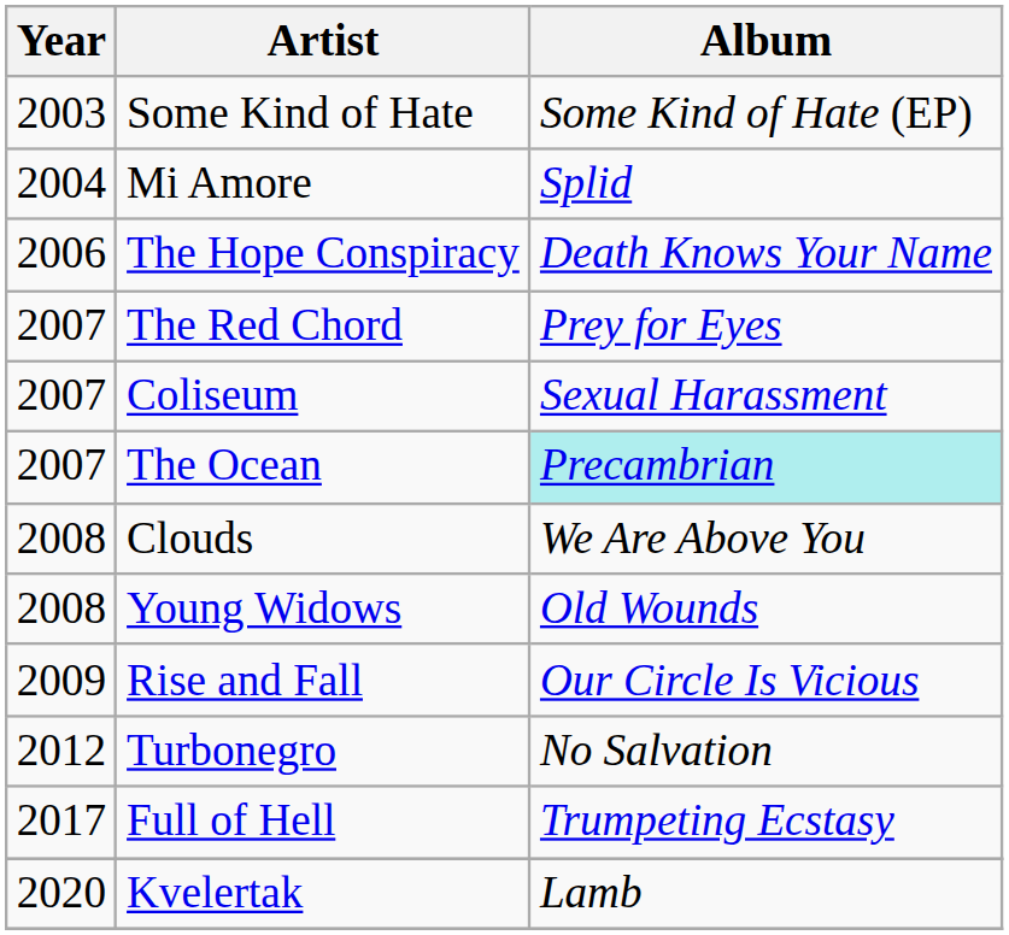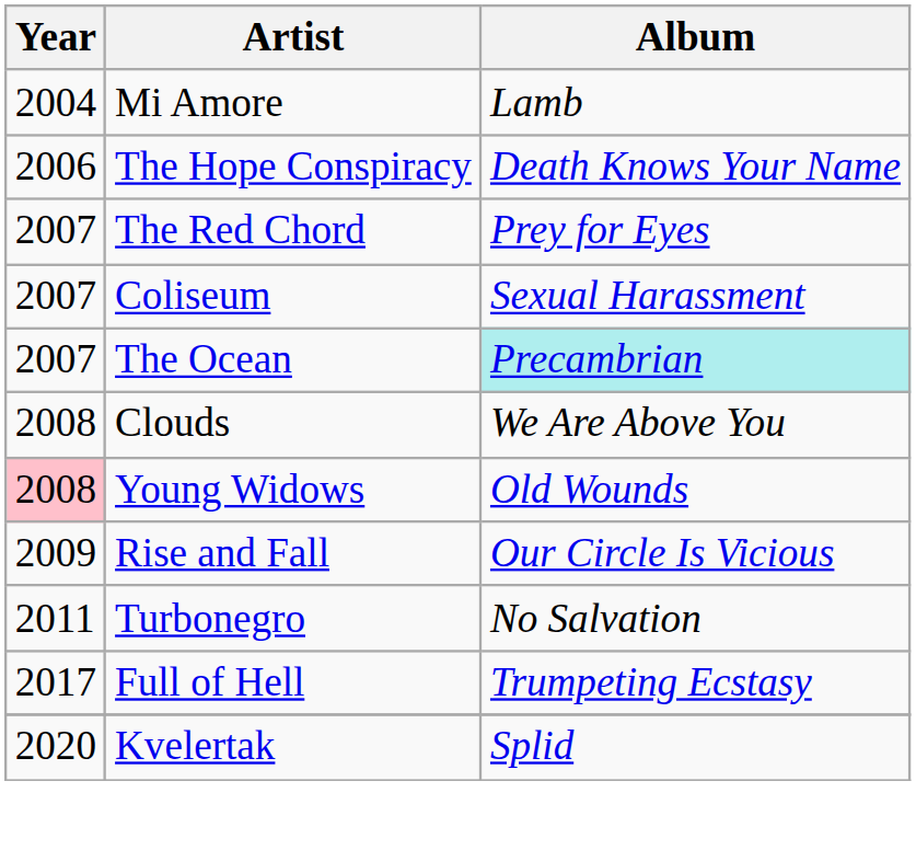- row: 2003 | Some Kind of Hate | Some Kind of Hate (EP)
Mi Amore | Album: Splid -> Lamb
Young Widows | Year: no background -> pink background
Turbonegro | Year: 2012 -> 2011
Kvelertak | Album: Lamb -> Splid
